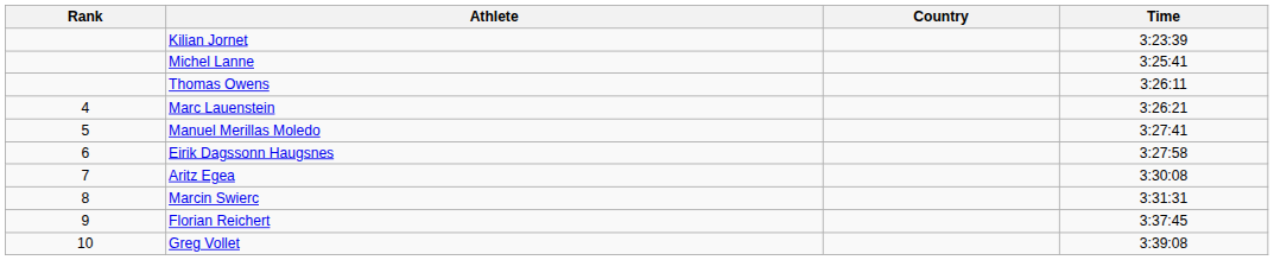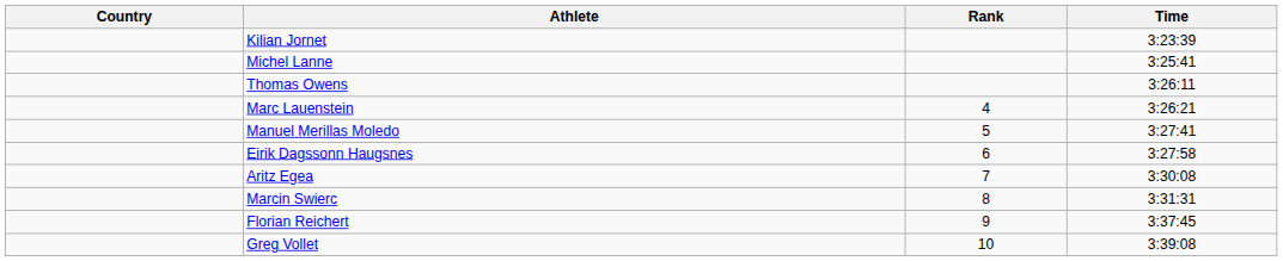columns swapped: Rank <-> Country
